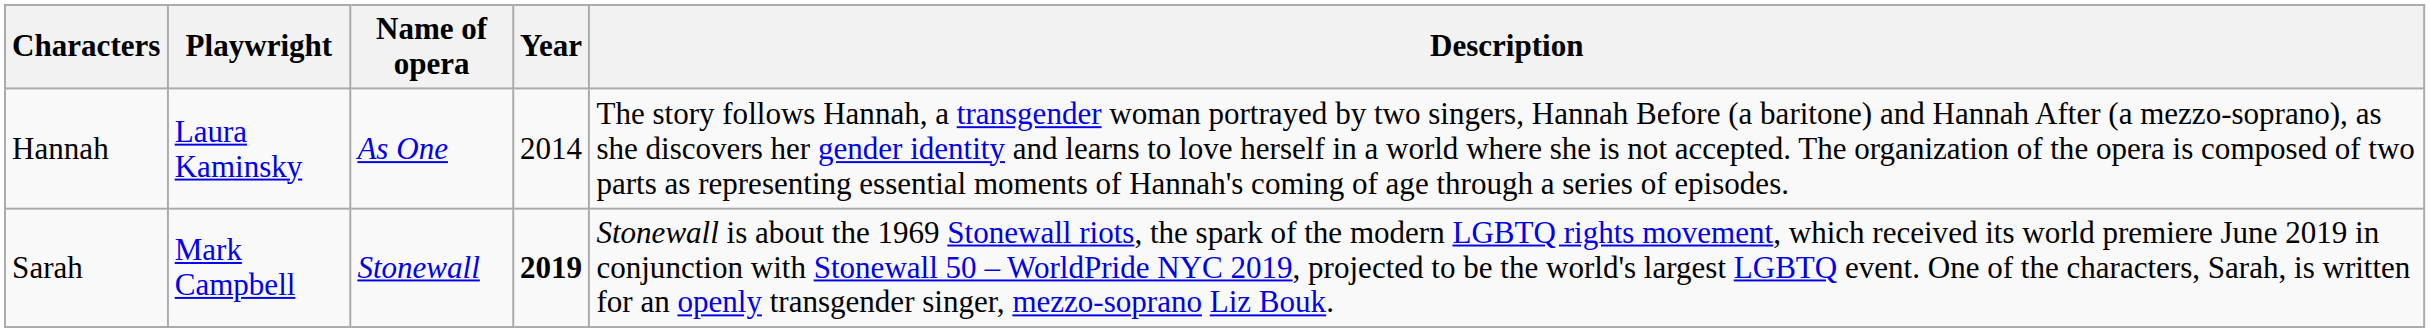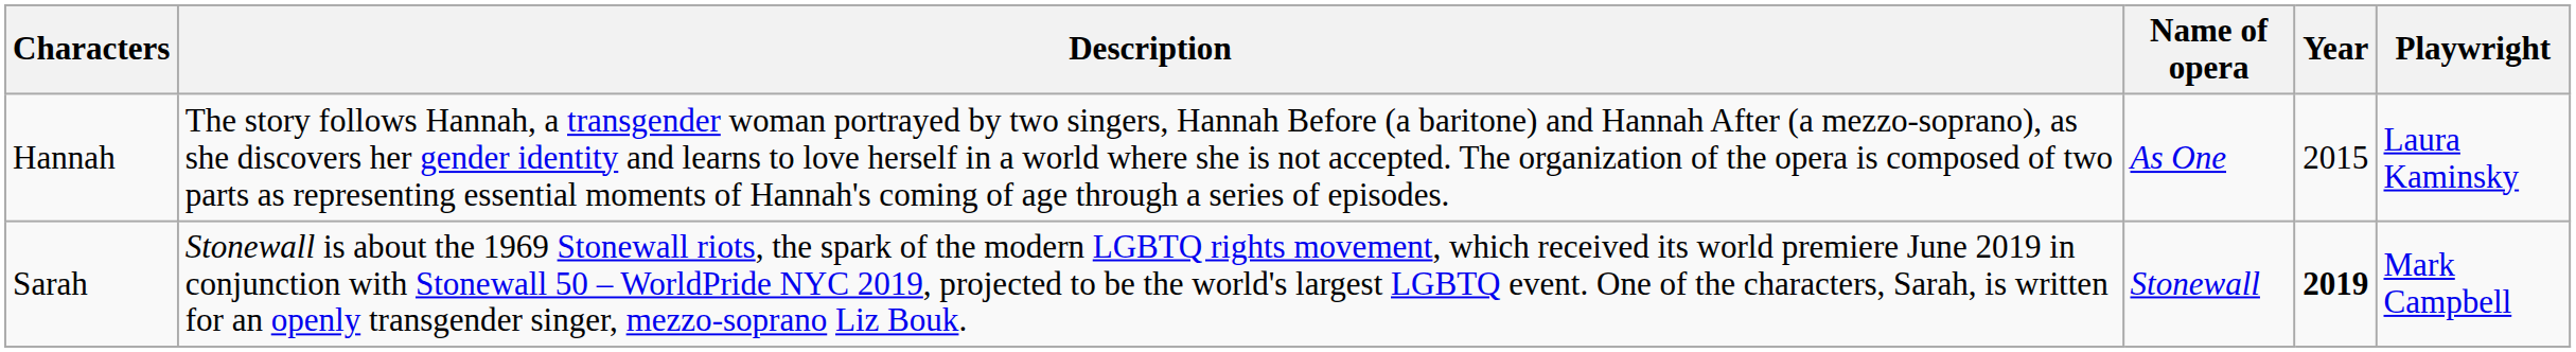columns swapped: Playwright <-> Description
Hannah | Year: 2014 -> 2015
